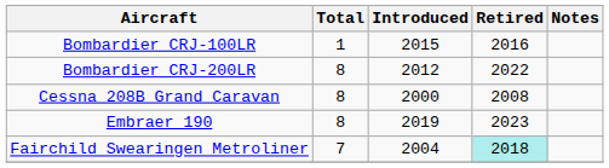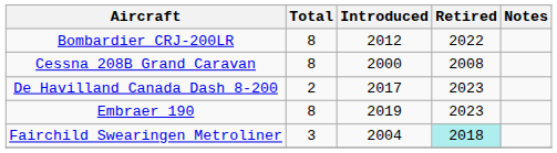- row: Bombardier CRJ-100LR | 1 | 2015 | 2016
+ row: De Havilland Canada Dash 8-200 | 2 | 2017 | 2023
Fairchild Swearingen Metroliner | Total: 7 -> 3
